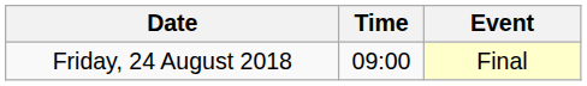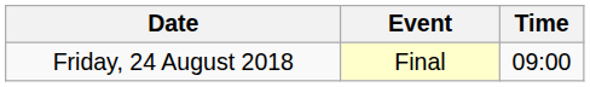columns swapped: Time <-> Event
